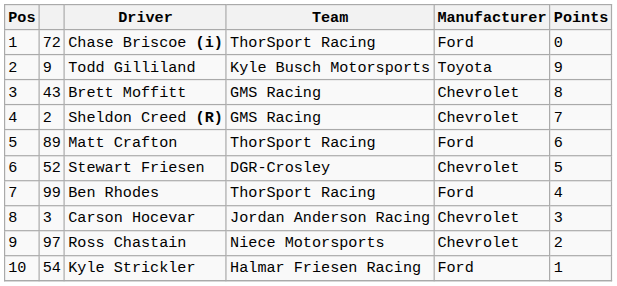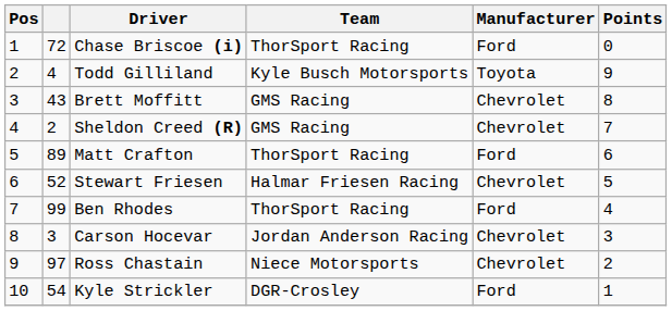Todd Gilliland | column 2: 9 -> 4
Stewart Friesen | Team: DGR-Crosley -> Halmar Friesen Racing
Kyle Strickler | Team: Halmar Friesen Racing -> DGR-Crosley
